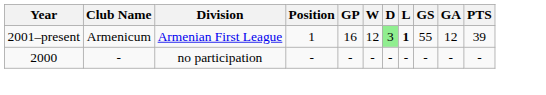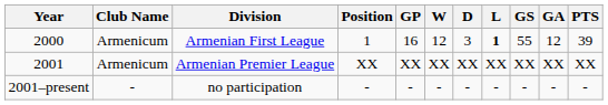Armenian First League | Year: 2001–present -> 2000
Armenian First League | D: lightgreen background -> no background
+ row: 2001 | Armenicum | Armenian Premier League | XX | XX | XX | XX | XX | XX | XX | XX
no participation | Year: 2000 -> 2001–present
